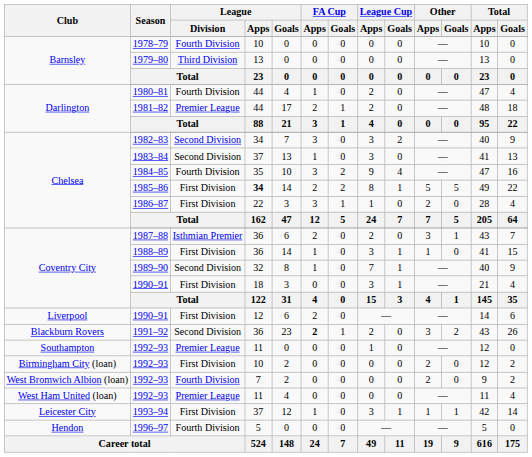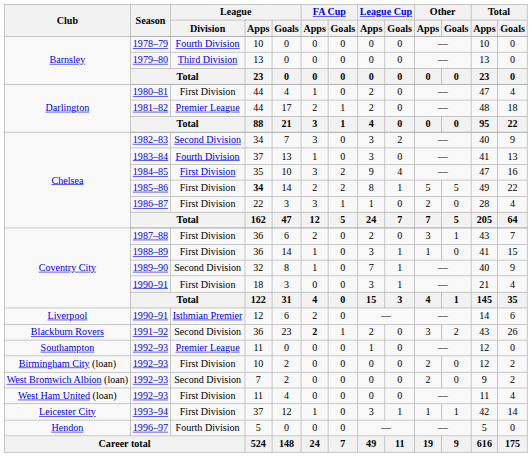1980–81 | League / Division: Fourth Division -> First Division
1983–84 | League / Division: Second Division -> Fourth Division
1984–85 | League / Division: Fourth Division -> First Division
1987–88 | League / Division: Isthmian Premier -> First Division
Liverpool / 1990–91 | League / Division: First Division -> Isthmian Premier
West Bromwich Albion (loan) / 1992–93 | League / Division: Fourth Division -> Second Division
West Ham United (loan) / 1992–93 | League / Division: Premier League -> First Division
